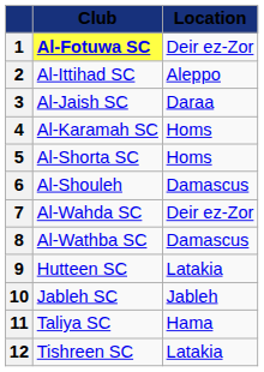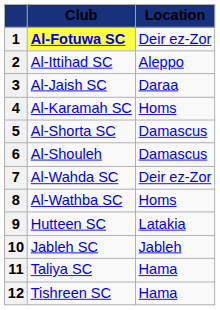5 | Location: Homs -> Damascus
8 | Location: Damascus -> Homs
12 | Location: Latakia -> Hama
